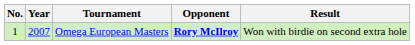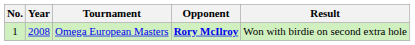Omega European Masters | Year: 2007 -> 2008
